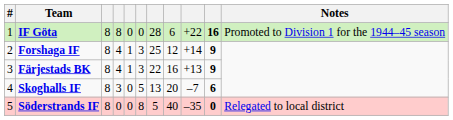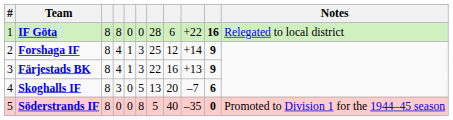IF Göta | Notes: Promoted to Division 1 for the 1944–45 season -> Relegated to local district
Söderstrands IF | Notes: Relegated to local district -> Promoted to Division 1 for the 1944–45 season
